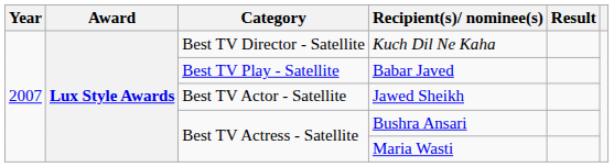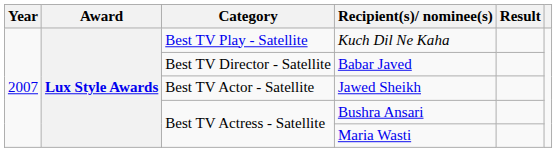Kuch Dil Ne Kaha | Category: Best TV Director - Satellite -> Best TV Play - Satellite
Babar Javed | Category: Best TV Play - Satellite -> Best TV Director - Satellite
